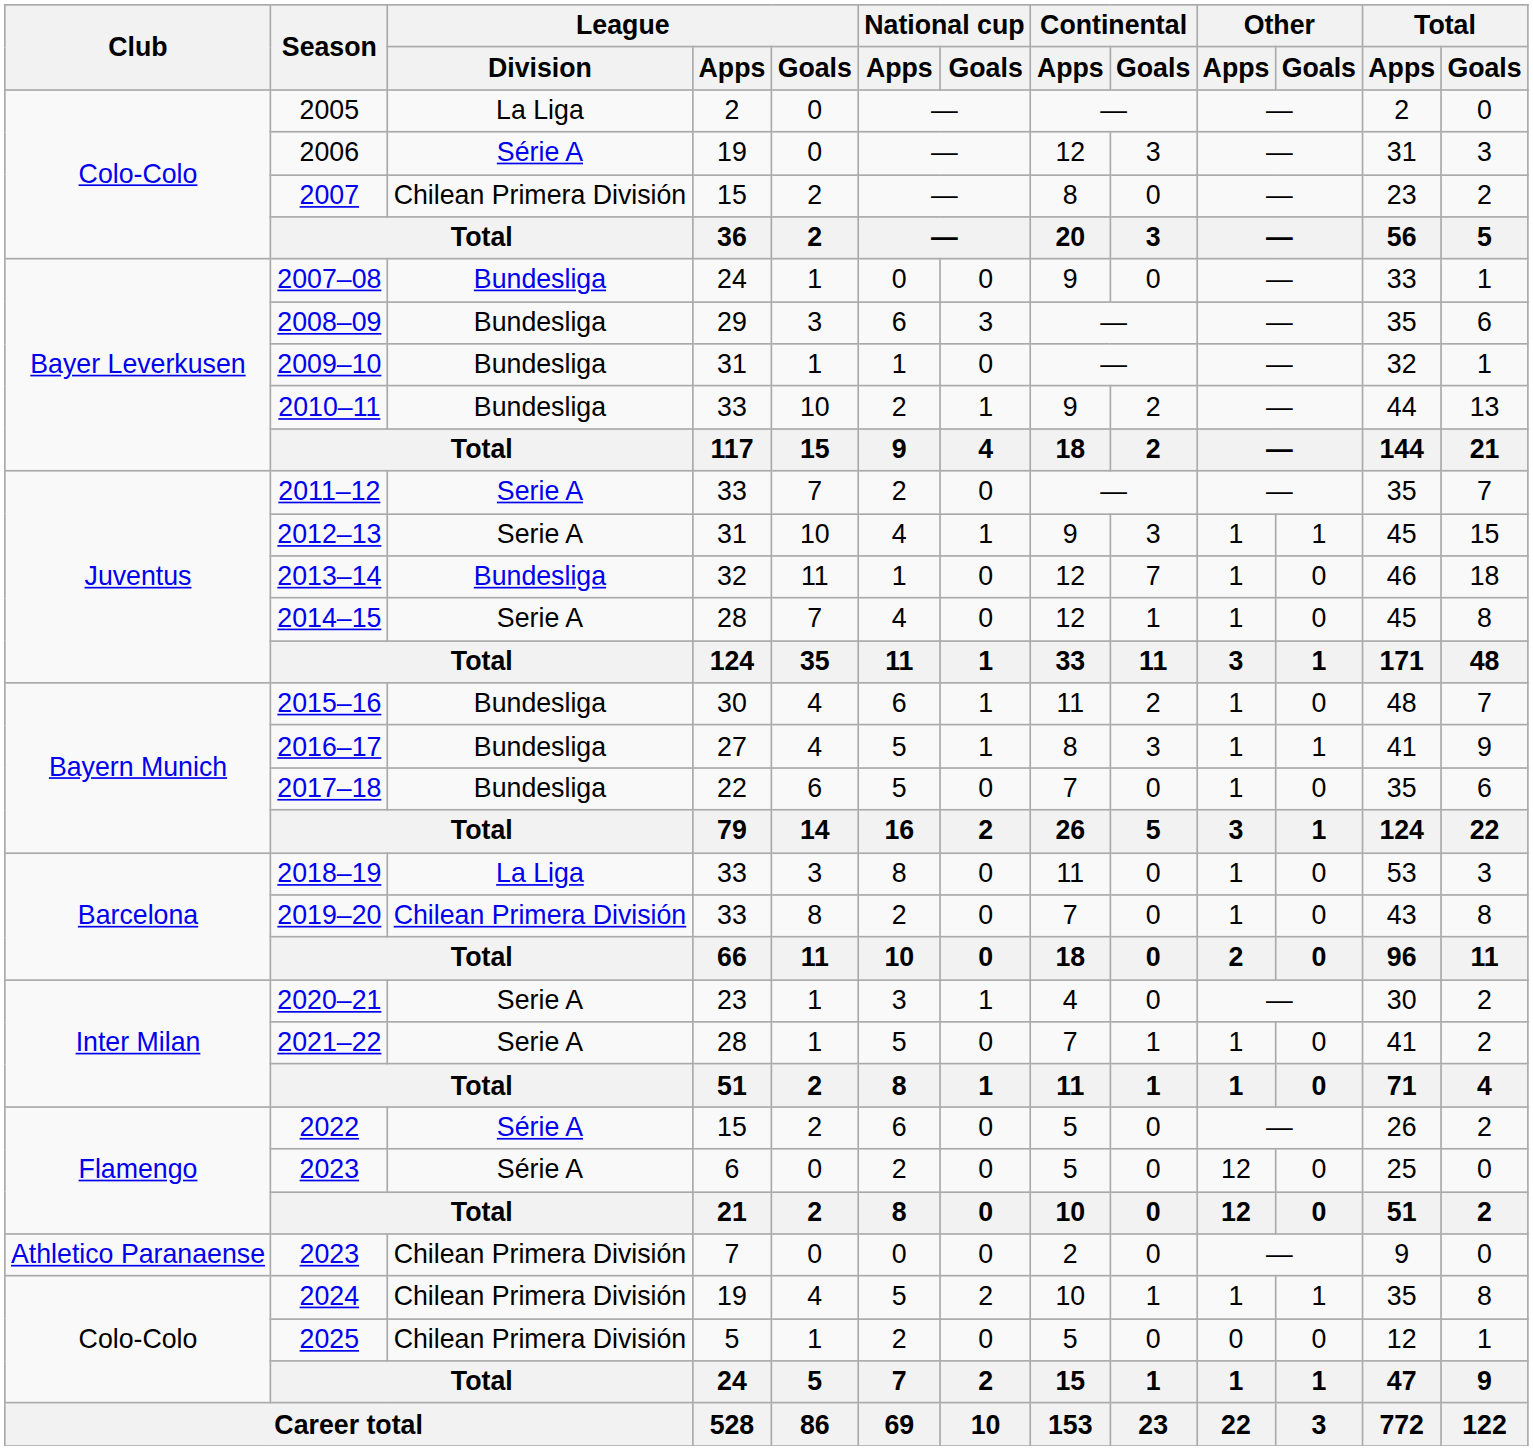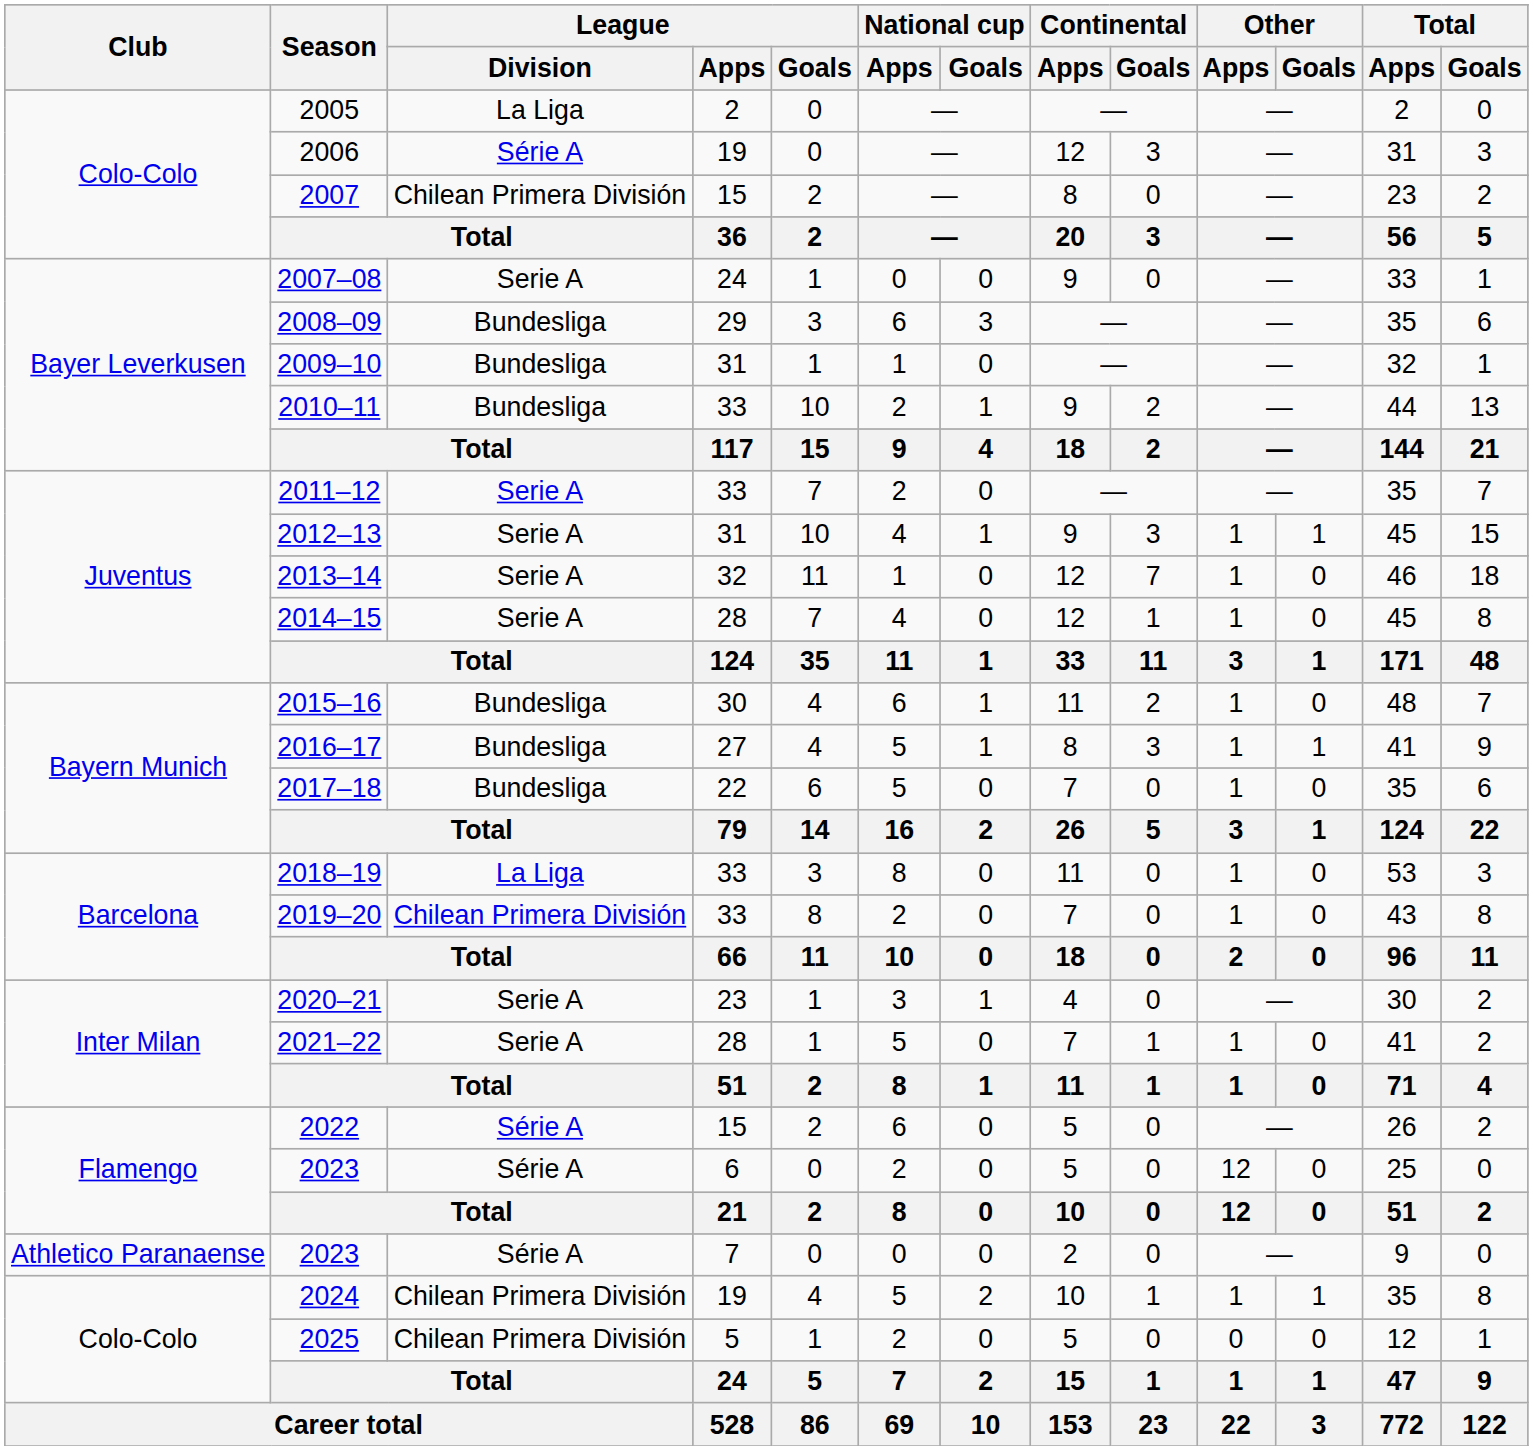2007–08 | League / Division: Bundesliga -> Serie A
2013–14 | League / Division: Bundesliga -> Serie A
2023 / 7 | League / Division: Chilean Primera División -> Série A
